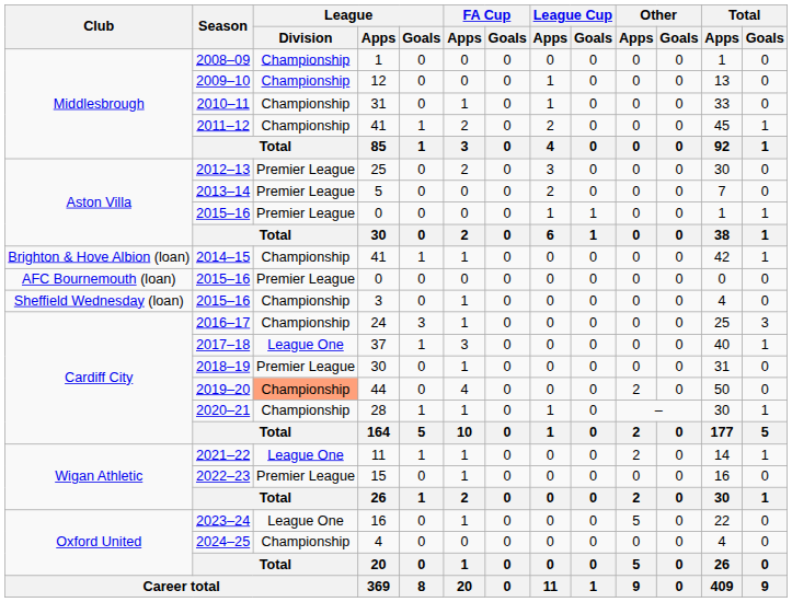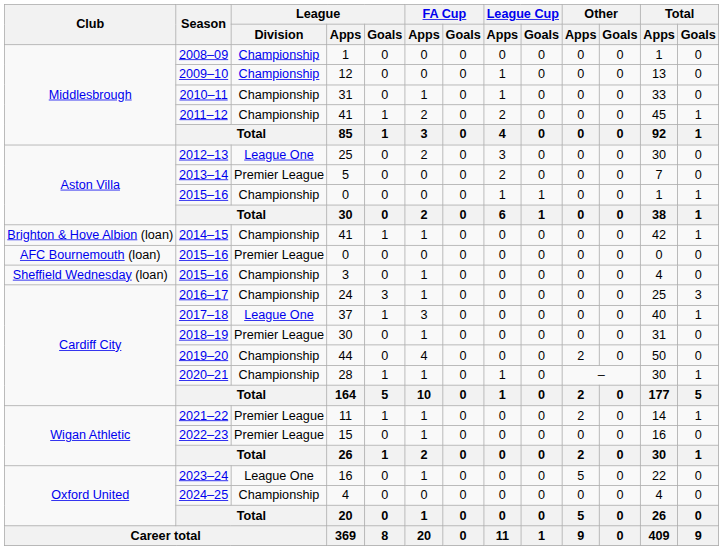2012–13 | League / Division: Premier League -> League One
Aston Villa / 2015–16 | League / Division: Premier League -> Championship
2019–20 | League / Division: lightsalmon background -> no background
2021–22 | League / Division: League One -> Premier League
